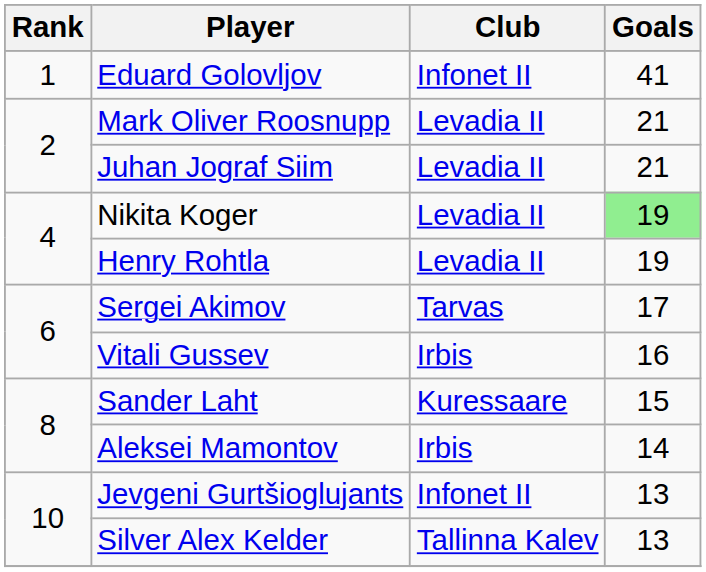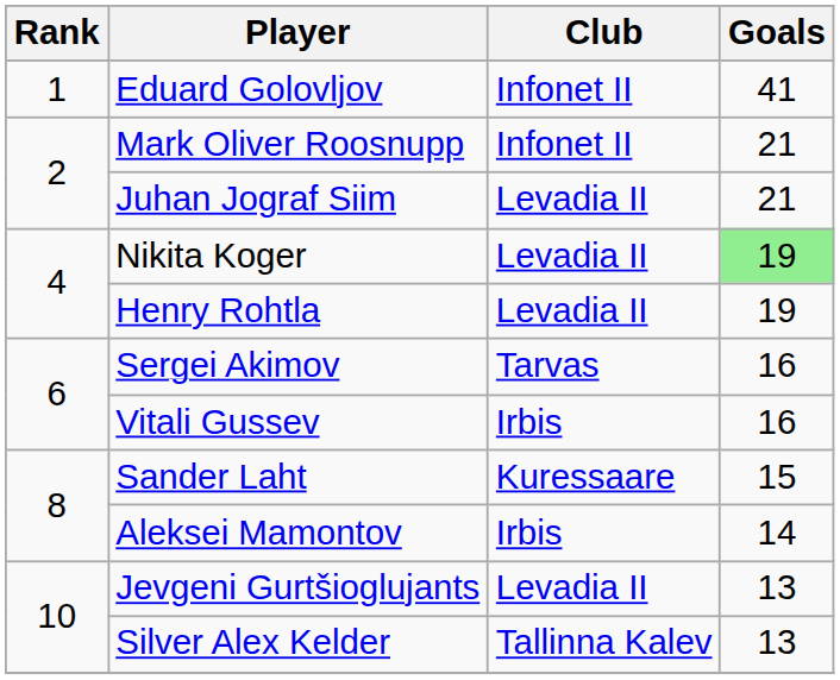Mark Oliver Roosnupp | Club: Levadia II -> Infonet II
Sergei Akimov | Goals: 17 -> 16
Jevgeni Gurtšioglujants | Club: Infonet II -> Levadia II
